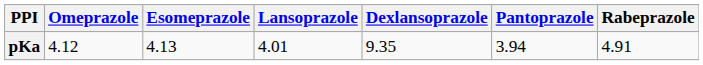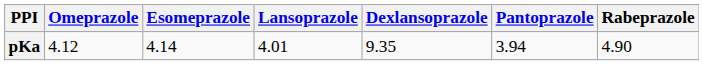pKa | Esomeprazole: 4.13 -> 4.14
pKa | Rabeprazole: 4.91 -> 4.90
